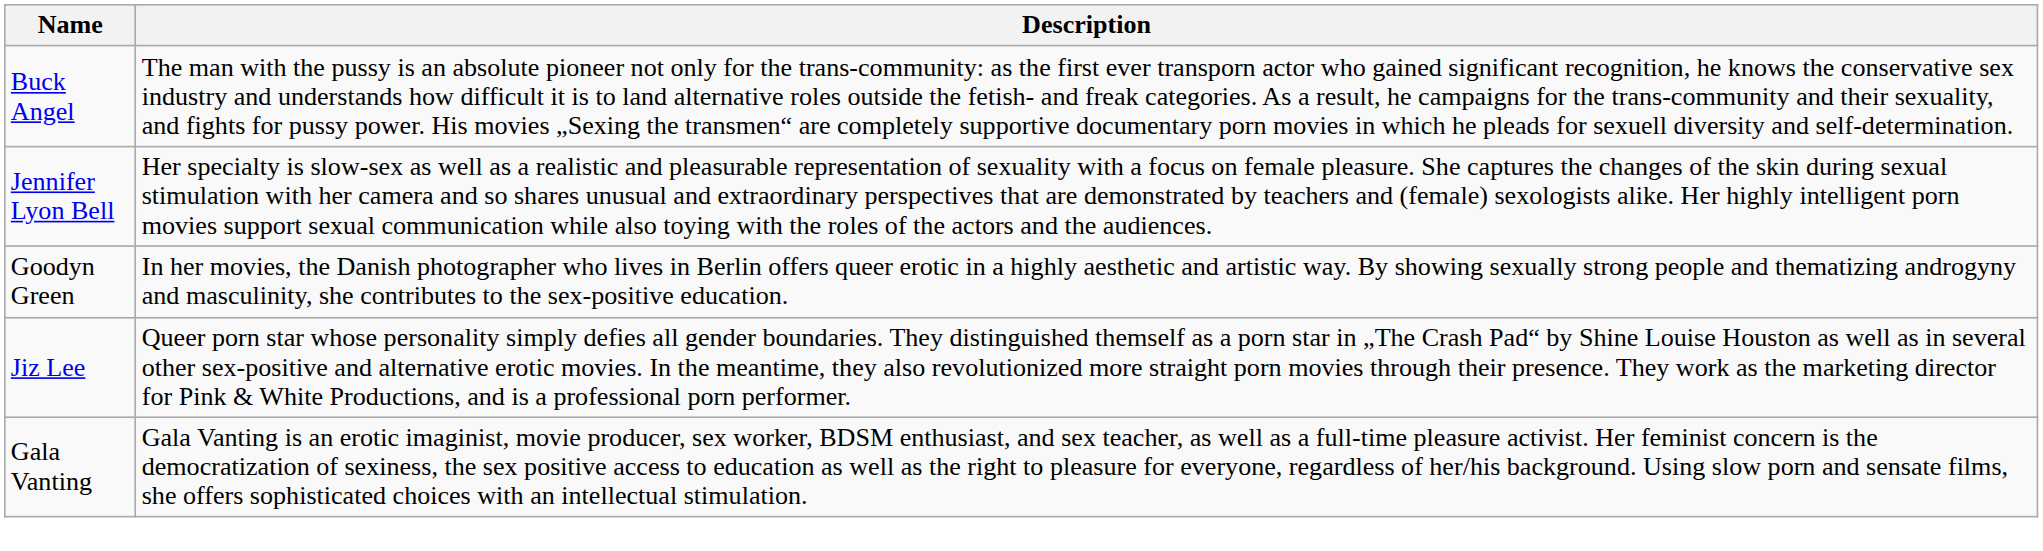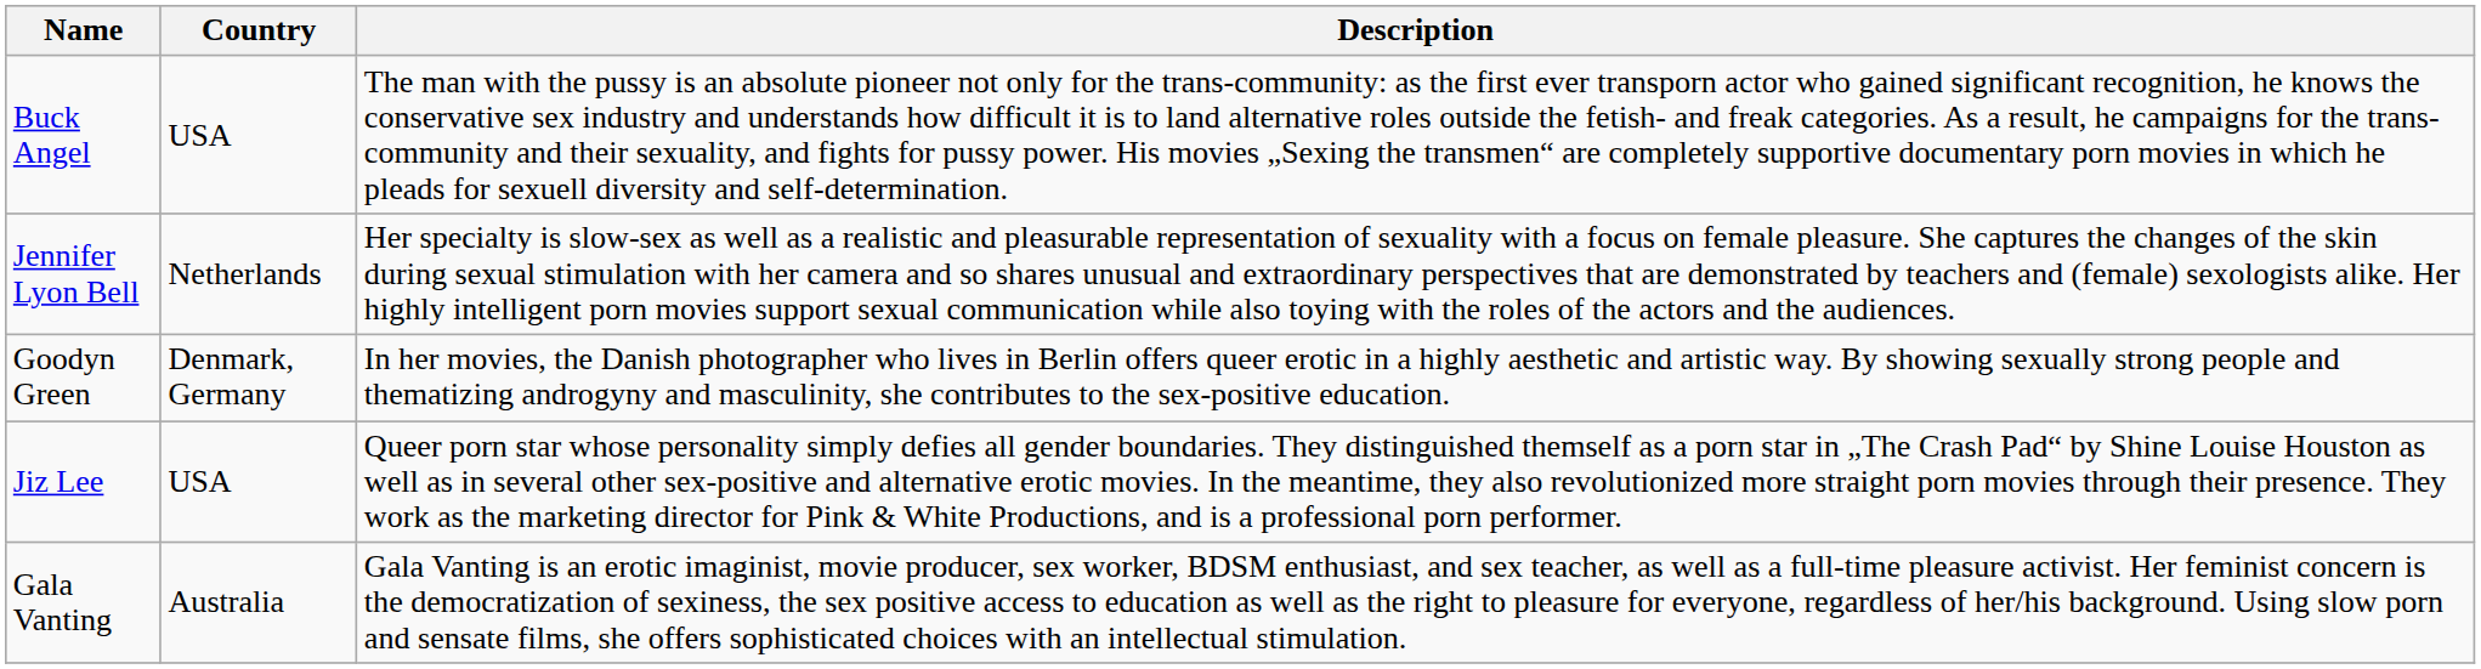+ column: Country | USA | Netherlands | Denmark, Germany | USA | Australia
